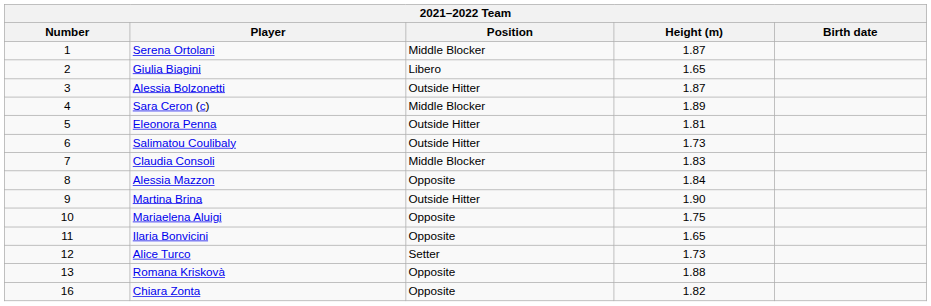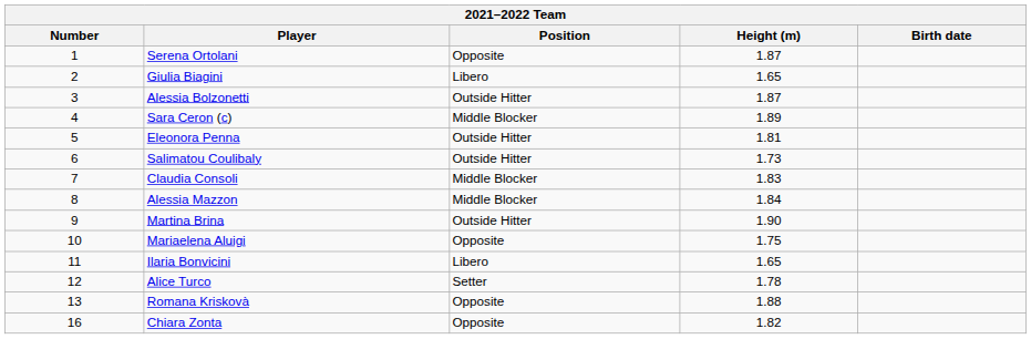Serena Ortolani | Position: Middle Blocker -> Opposite
Alessia Mazzon | Position: Opposite -> Middle Blocker
Ilaria Bonvicini | Position: Opposite -> Libero
Alice Turco | Height (m): 1.73 -> 1.78
